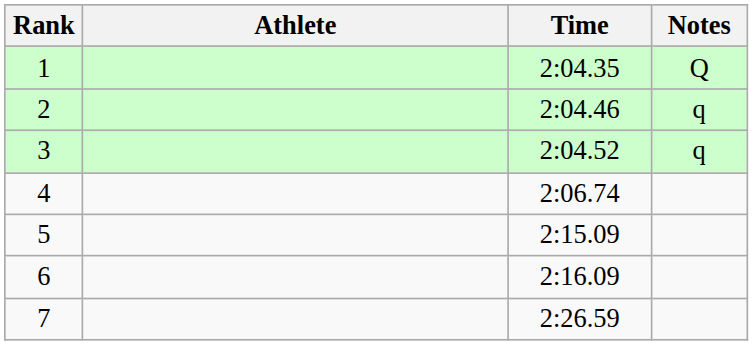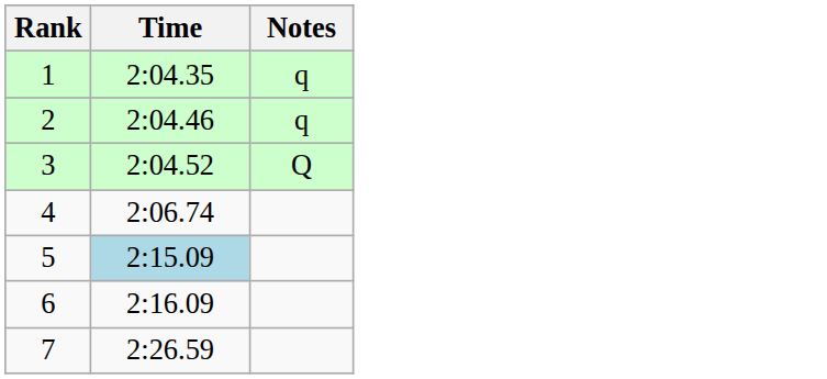- column: Athlete
1 | Notes: Q -> q
3 | Notes: q -> Q
5 | Time: no background -> lightblue background
